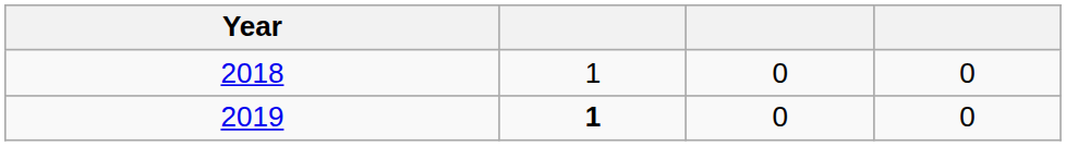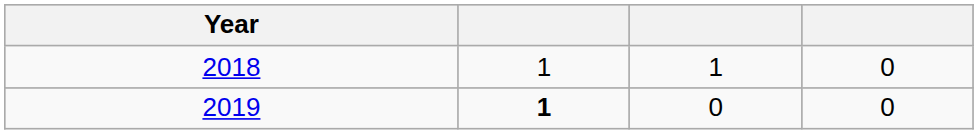2018 | column 3: 0 -> 1
